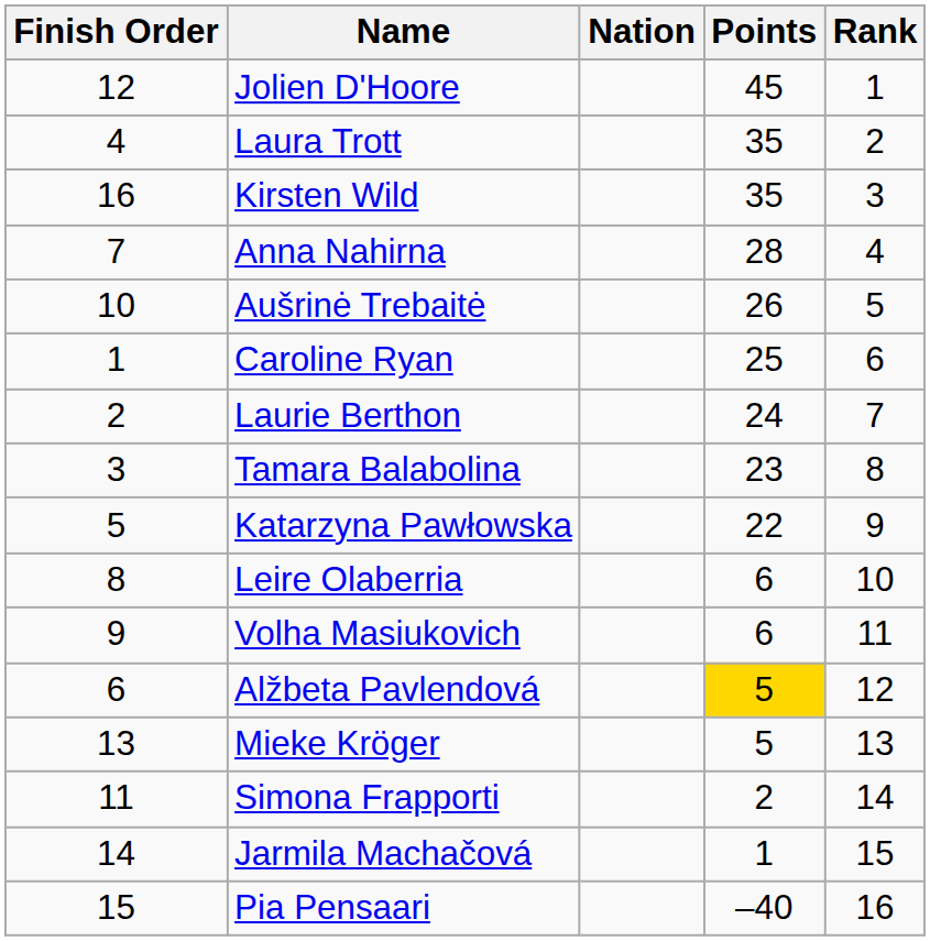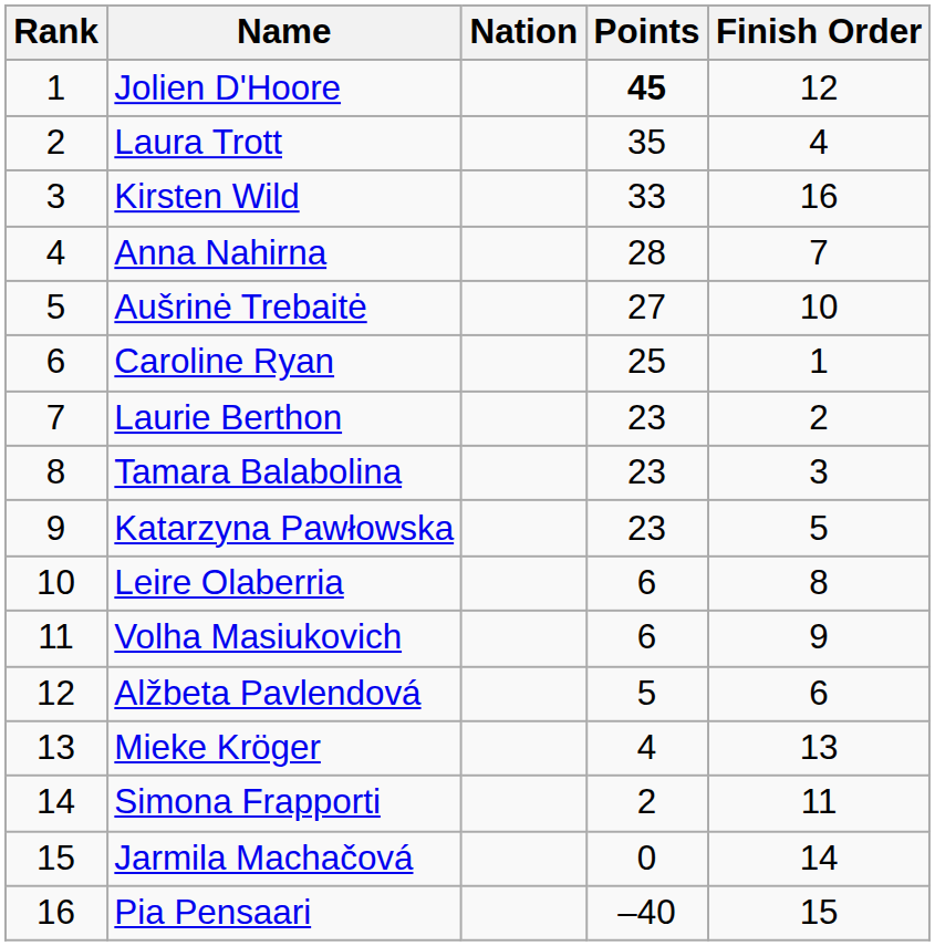columns swapped: Rank <-> Finish Order
Jolien D'Hoore | Points: normal -> bold
Kirsten Wild | Points: 35 -> 33
Aušrinė Trebaitė | Points: 26 -> 27
Laurie Berthon | Points: 24 -> 23
Katarzyna Pawłowska | Points: 22 -> 23
Alžbeta Pavlendová | Points: gold background -> no background
Mieke Kröger | Points: 5 -> 4
Jarmila Machačová | Points: 1 -> 0
